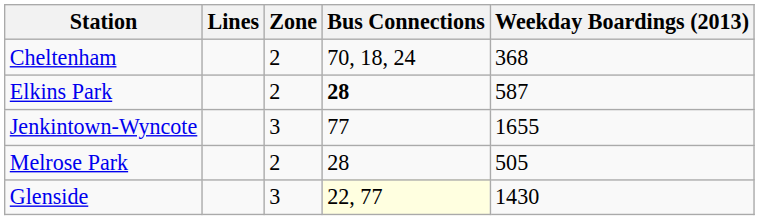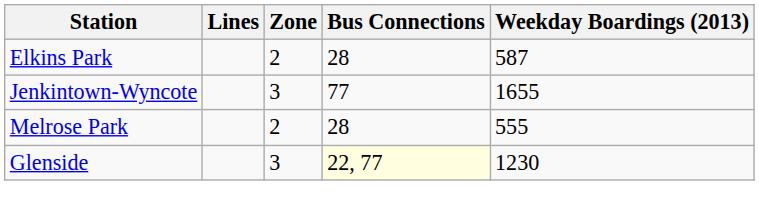- row: Cheltenham | 2 | 70, 18, 24 | 368
Elkins Park | Bus Connections: bold -> normal
Melrose Park | Weekday Boardings (2013): 505 -> 555
Glenside | Weekday Boardings (2013): 1430 -> 1230
